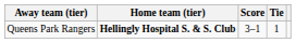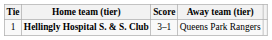columns swapped: Tie <-> Away team (tier)
